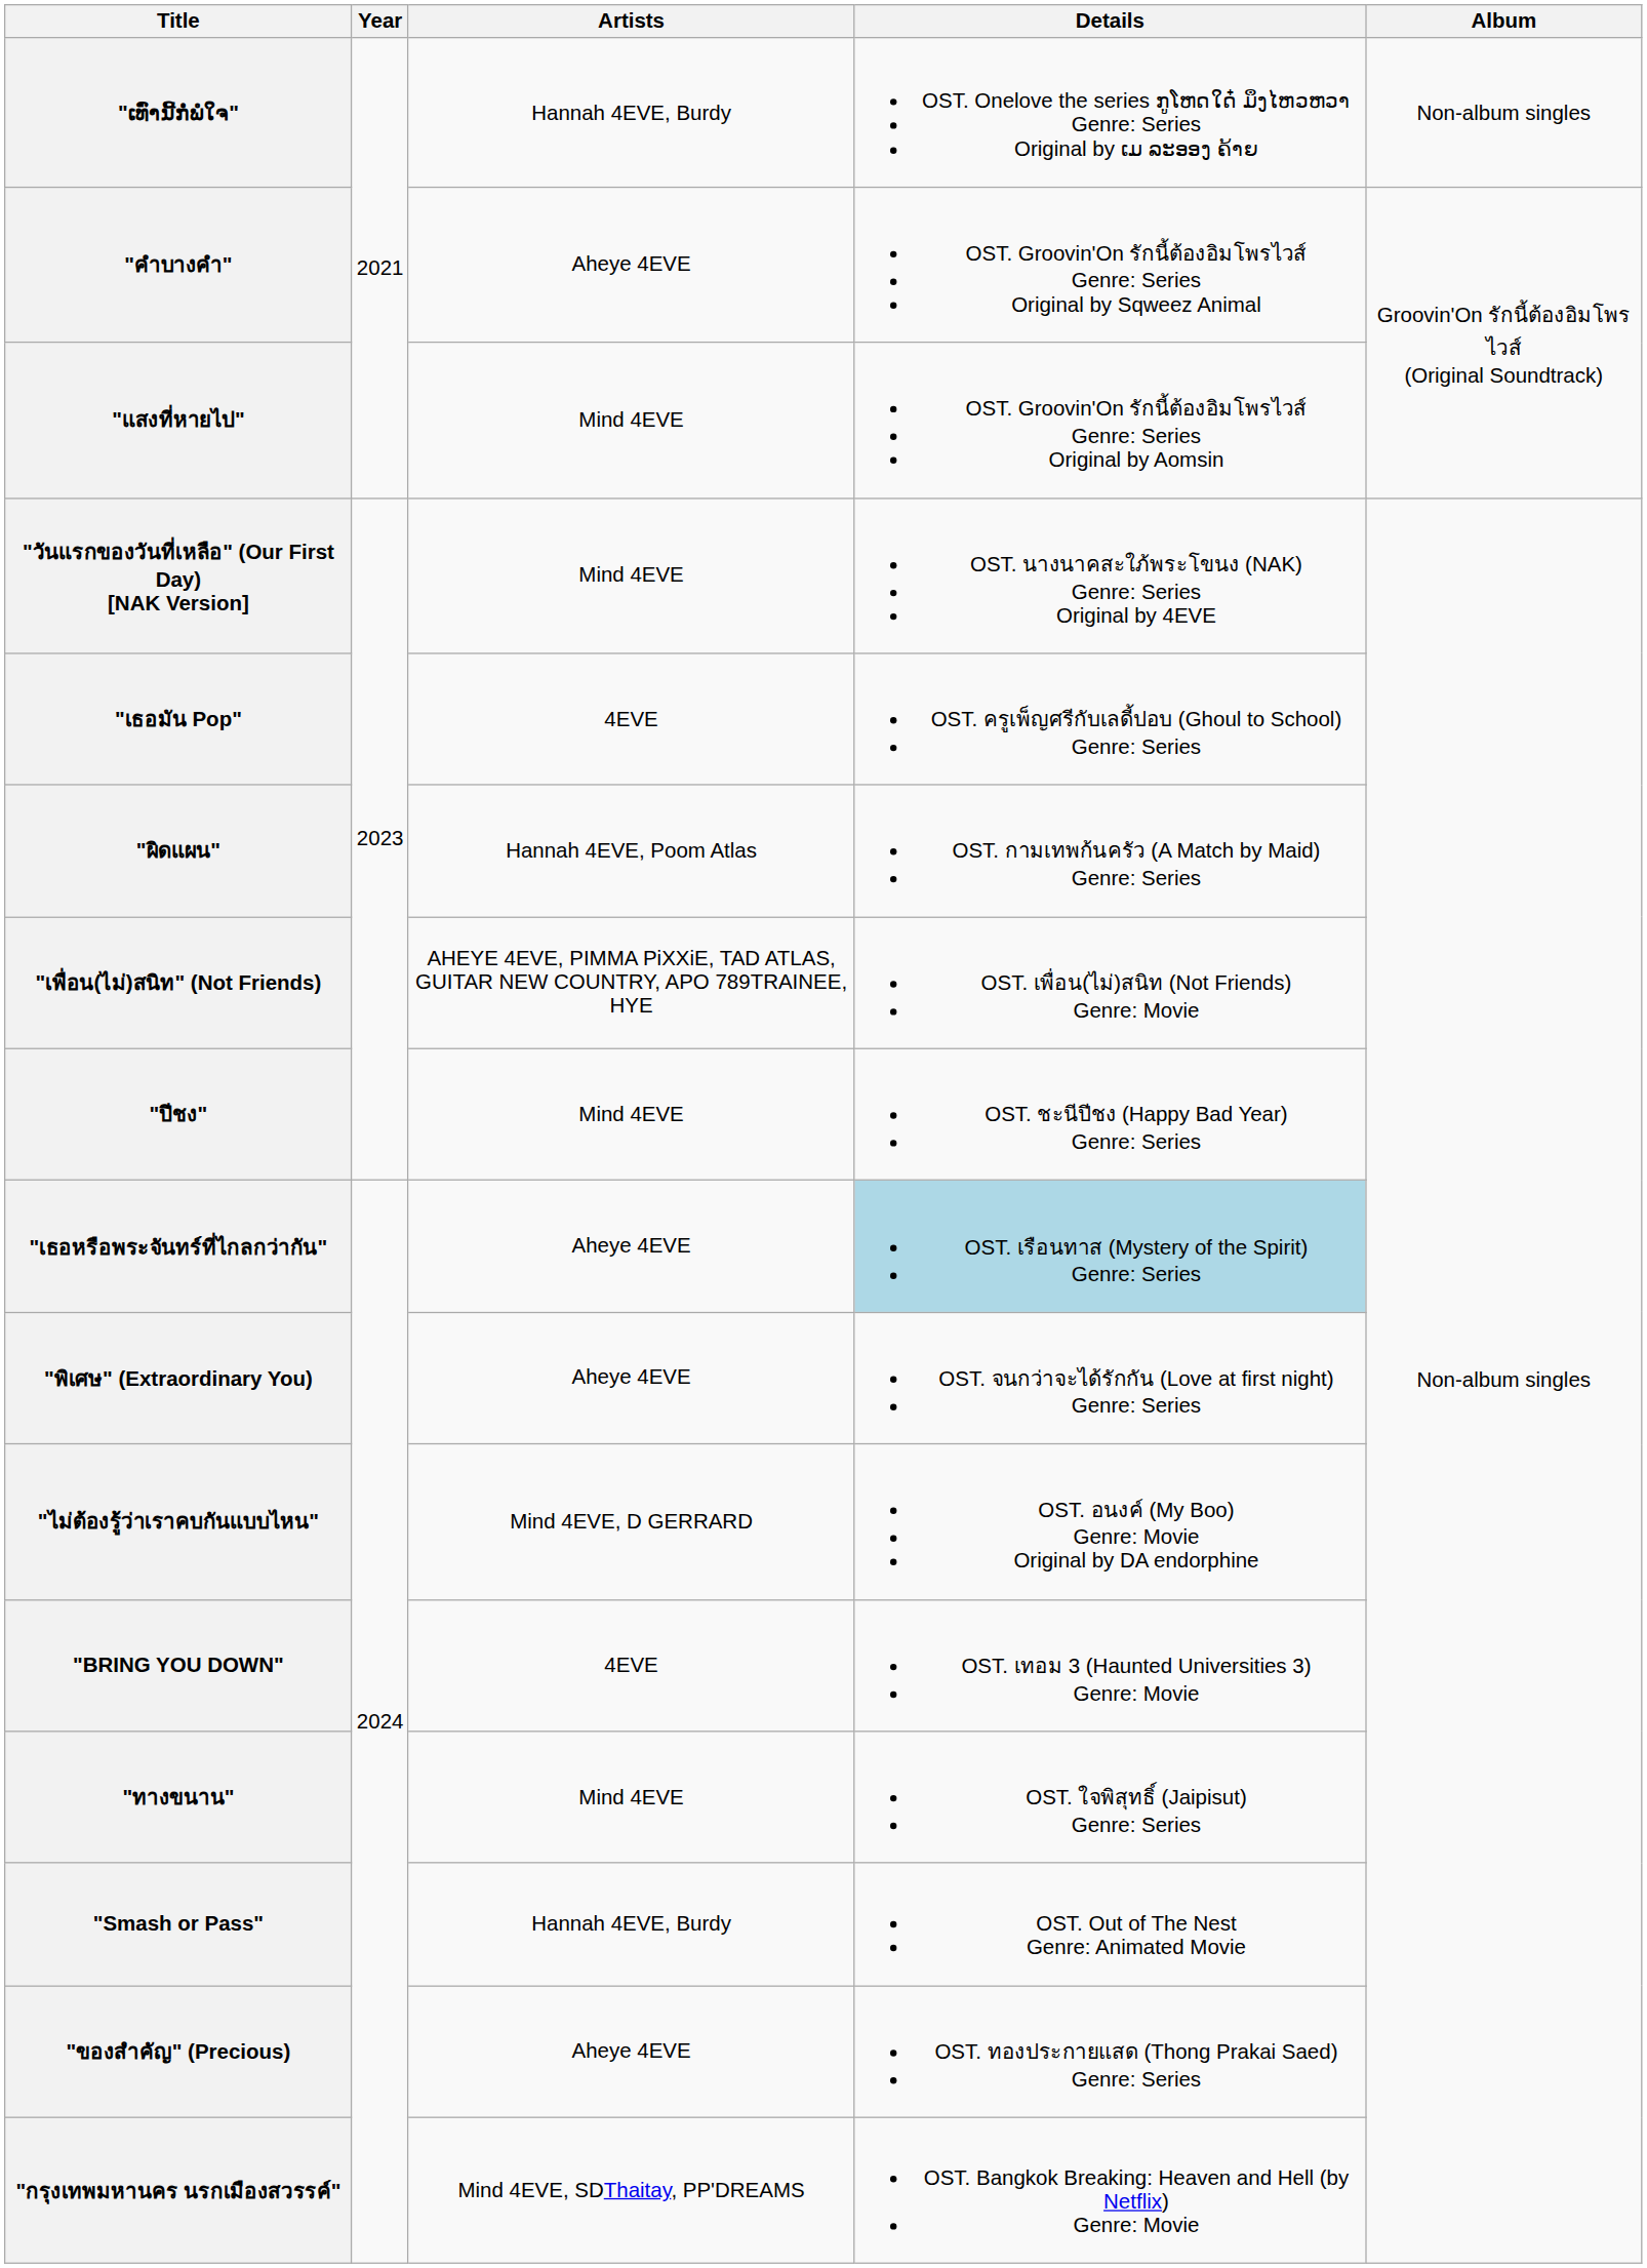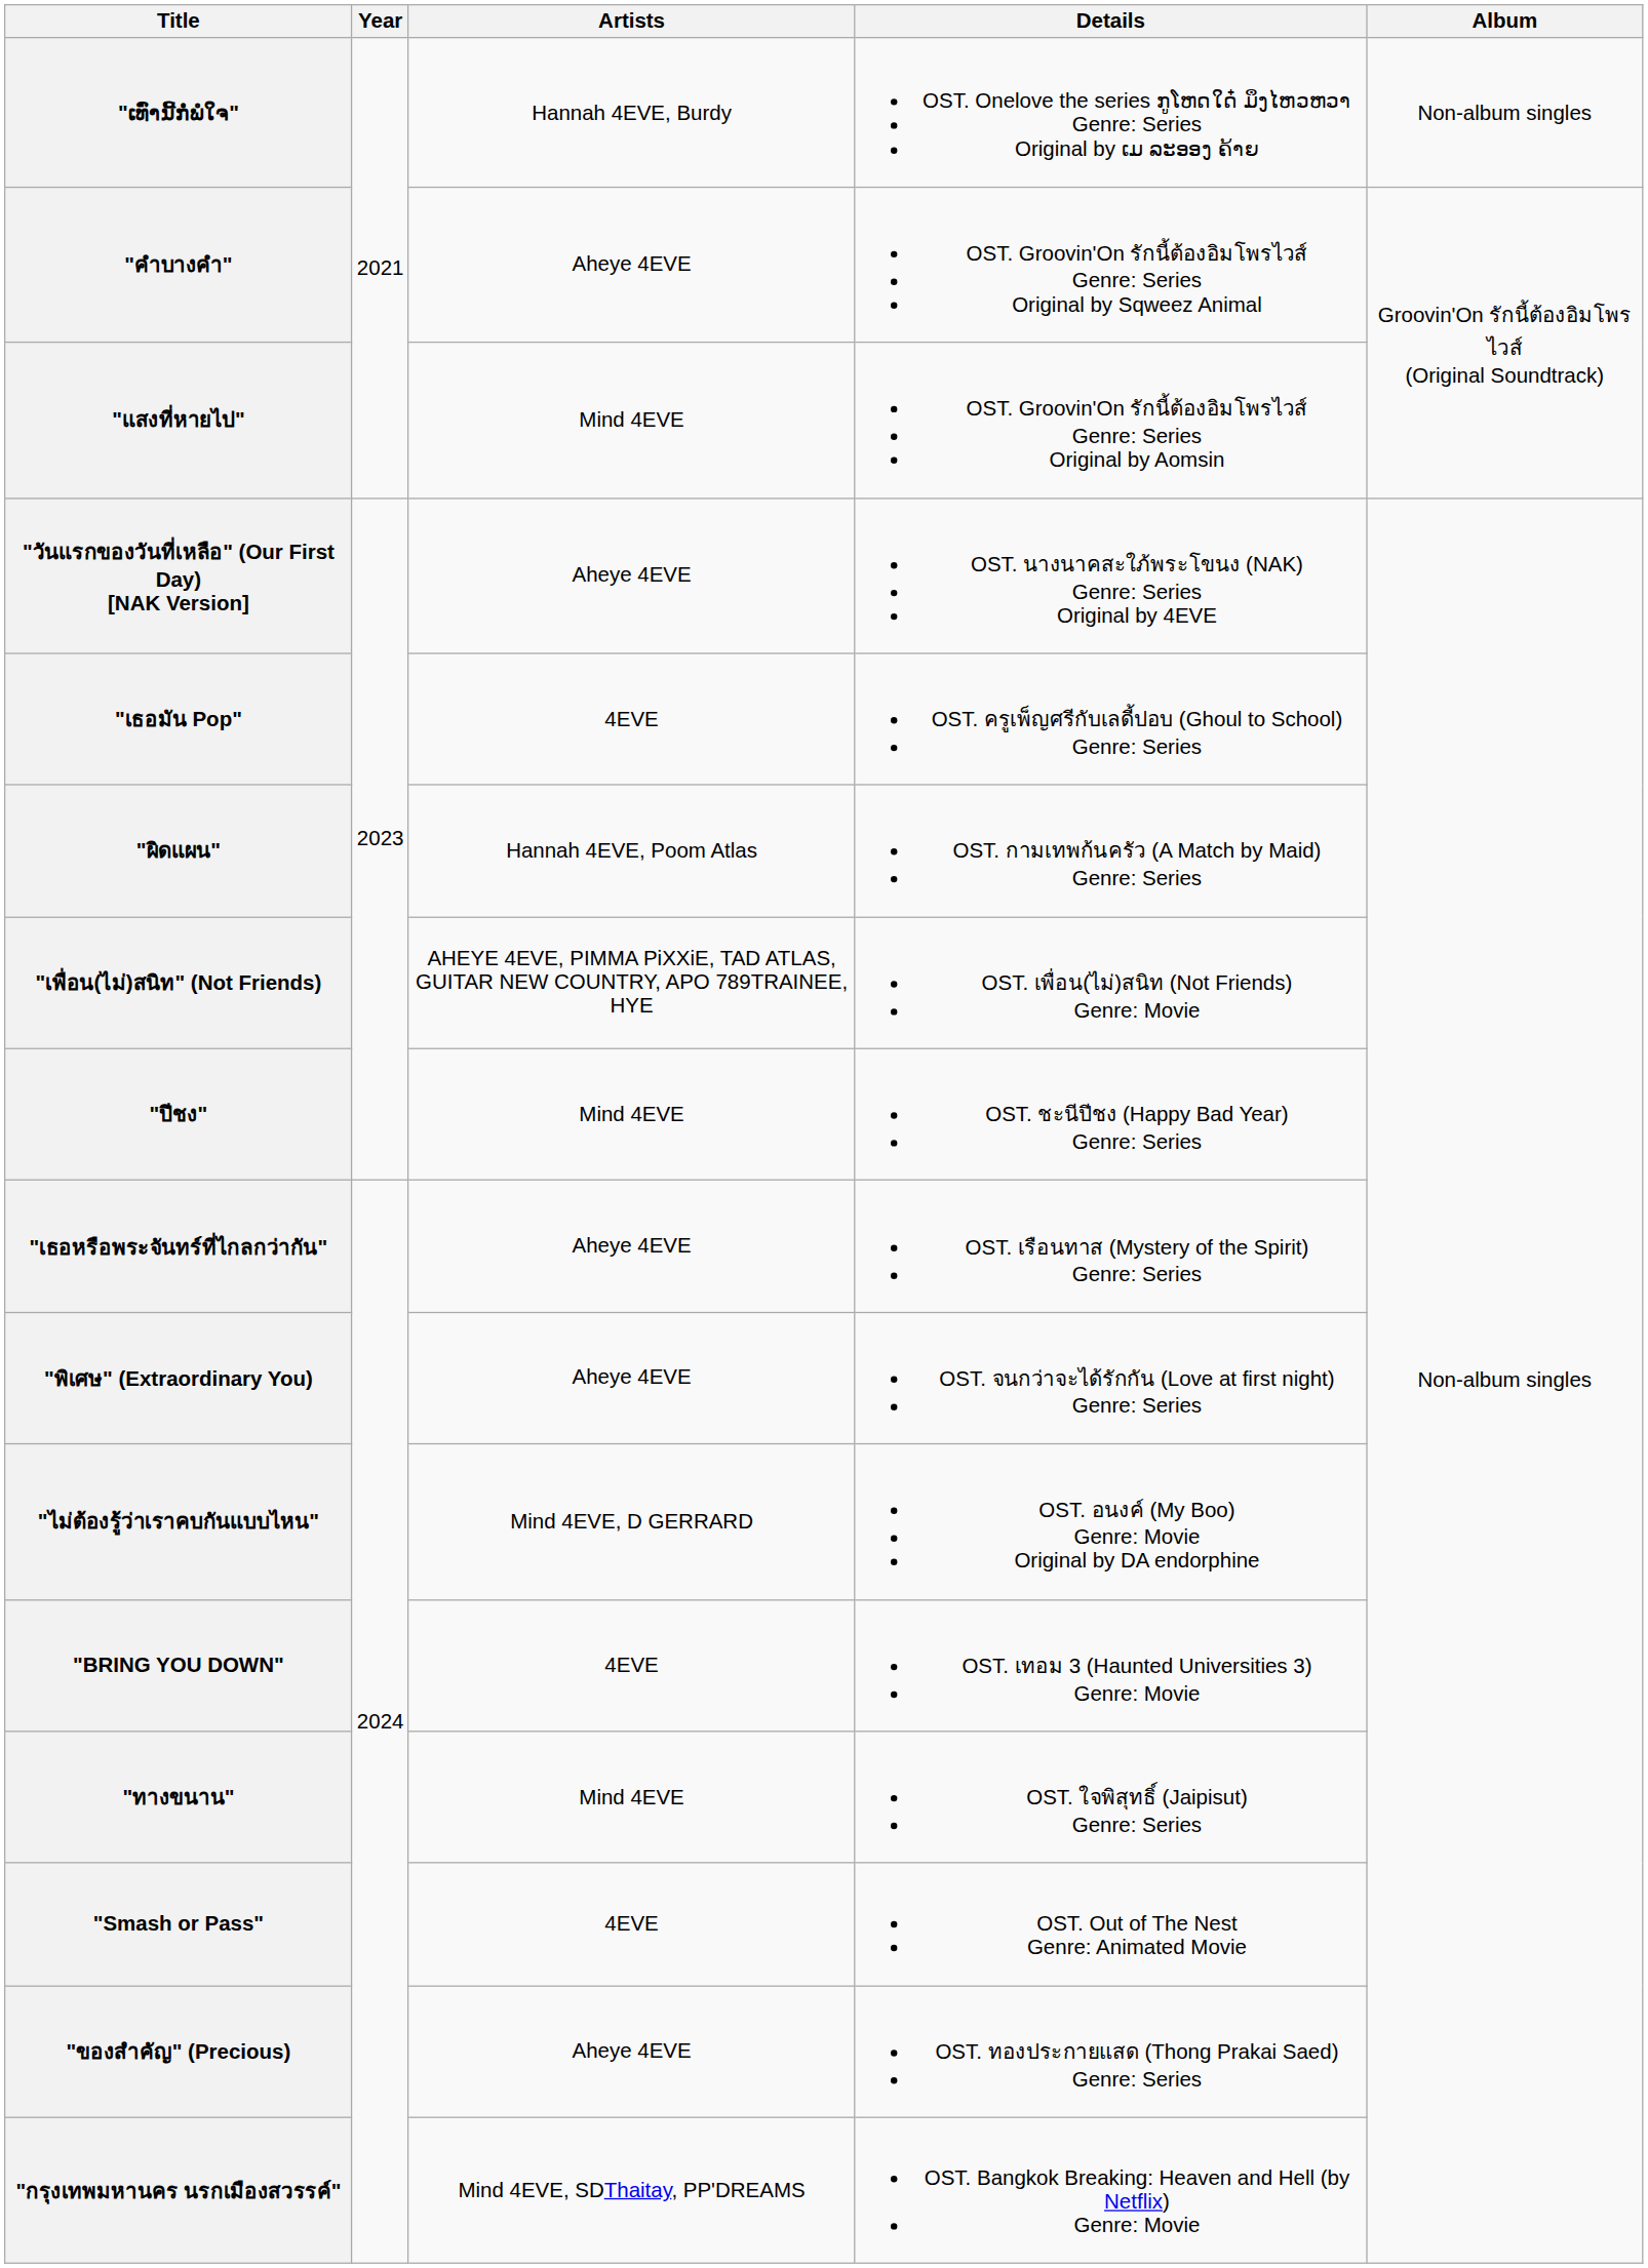"วันแรกของวันที่เหลือ" (Our First Day) [NAK Version] | Artists: Mind 4EVE -> Aheye 4EVE
"เธอหรือพระจันทร์ที่ไกลกว่ากัน" | Details: lightblue background -> no background
"Smash or Pass" | Artists: Hannah 4EVE, Burdy -> 4EVE
